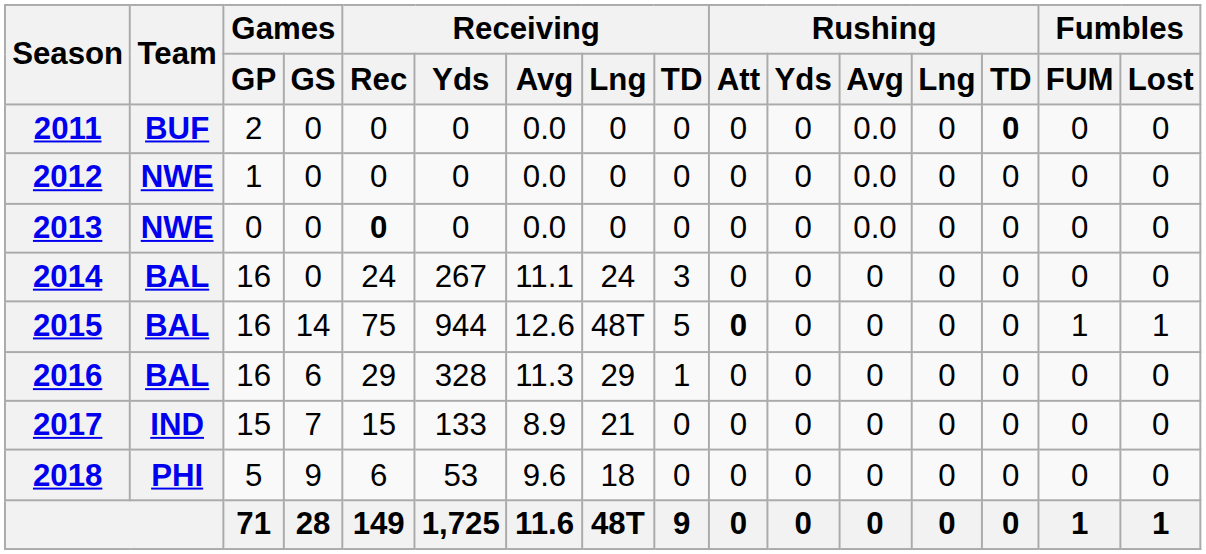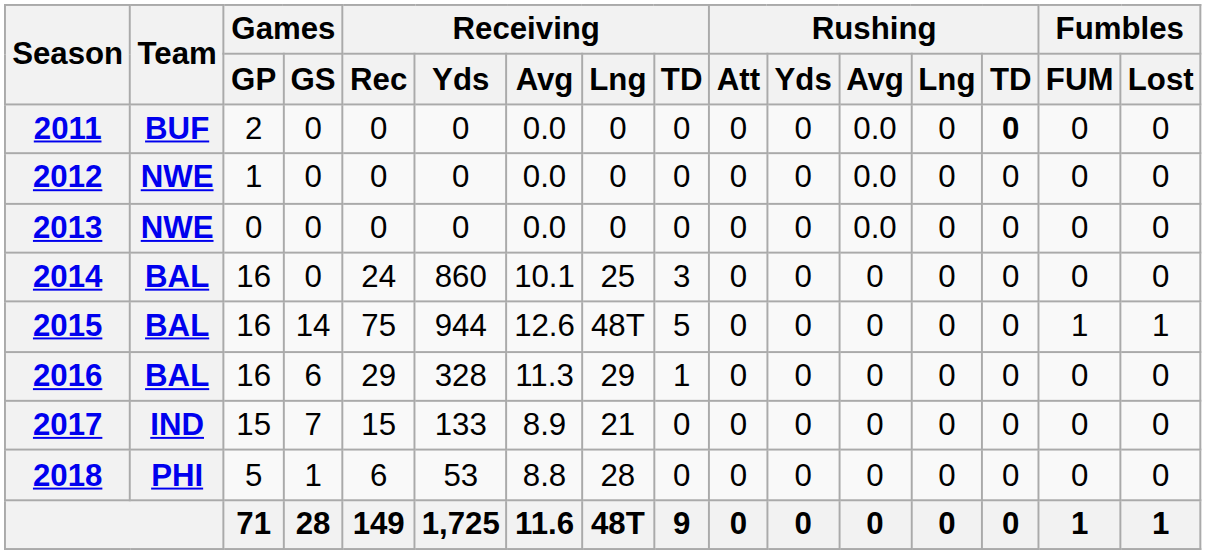2013 | Receiving / Rec: bold -> normal
2014 | Receiving / Yds: 267 -> 860
2014 | Receiving / Avg: 11.1 -> 10.1
2014 | Receiving / Lng: 24 -> 25
2015 | Rushing / Att: bold -> normal
2018 | Games / GS: 9 -> 1
2018 | Receiving / Avg: 9.6 -> 8.8
2018 | Receiving / Lng: 18 -> 28
